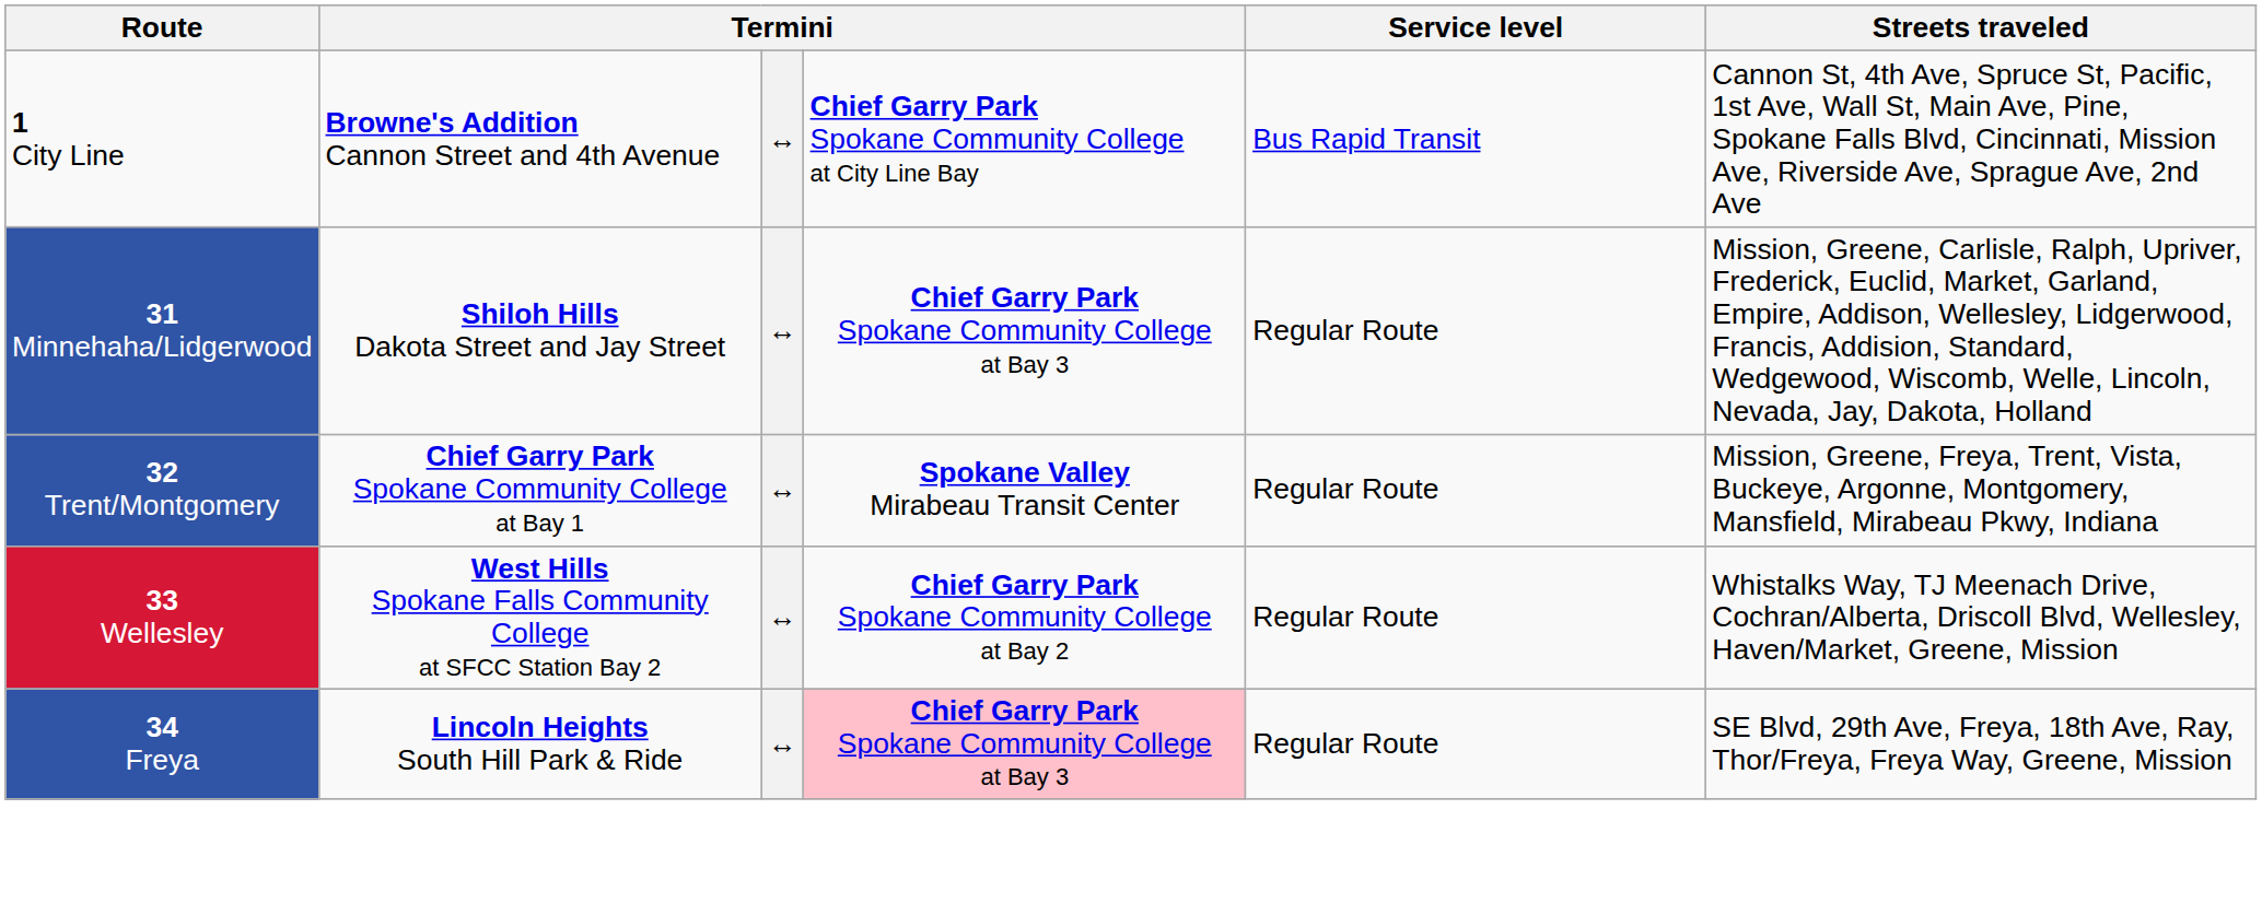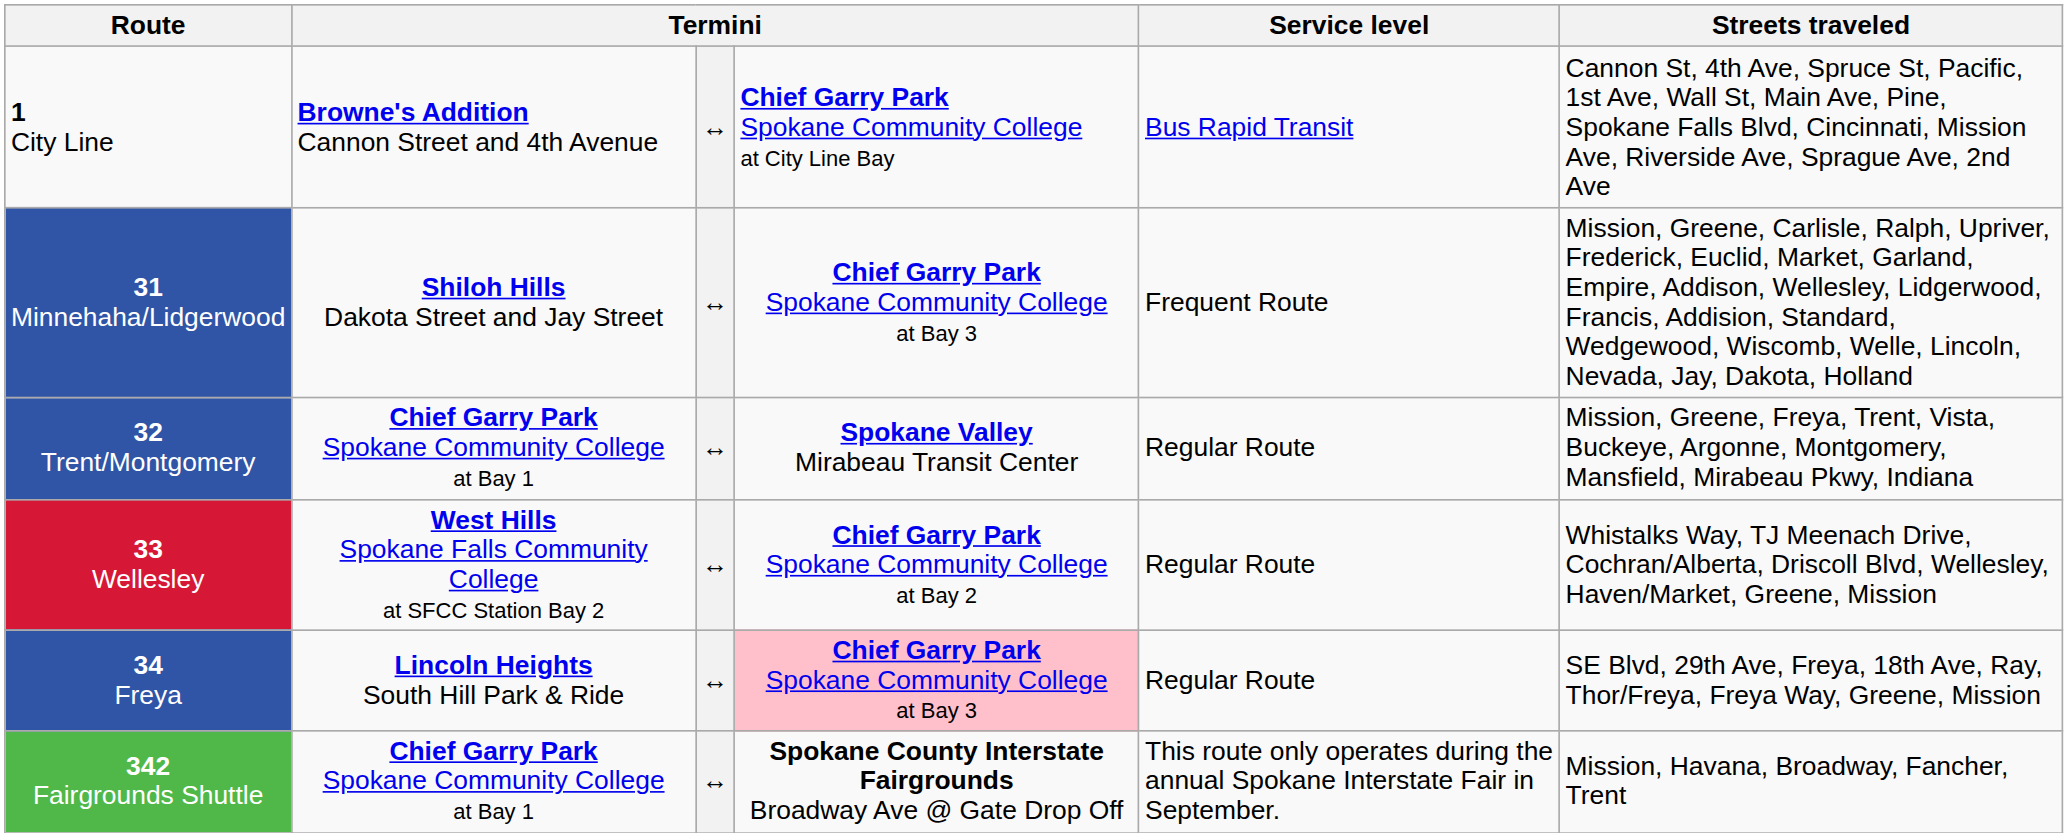31 Minnehaha/Lidgerwood | Service level: Regular Route -> Frequent Route
+ row: 342 Fairgrounds Shuttle | Chief Garry Park Spokane Community College at Bay 1 | ↔ | Spokane County Interstate Fairgrounds Broadway Ave @ Gate Drop Off | This route only operates during the annual Spokane Interstate Fair in September. | Mission, Havana, Broadway, Fancher, Trent
